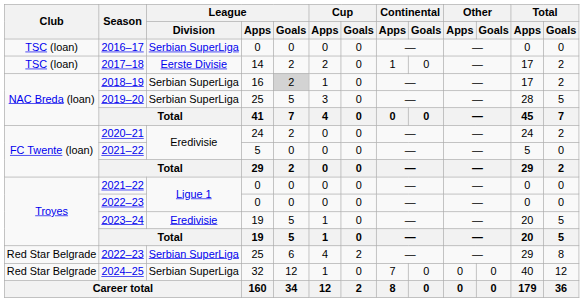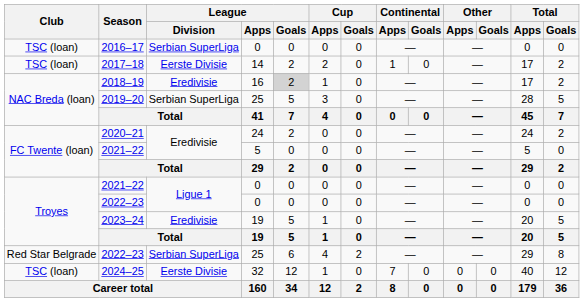2018–19 | League / Division: Serbian SuperLiga -> Eredivisie
2024–25 | Club: Red Star Belgrade -> TSC (loan)
2024–25 | League / Division: Serbian SuperLiga -> Eerste Divisie
